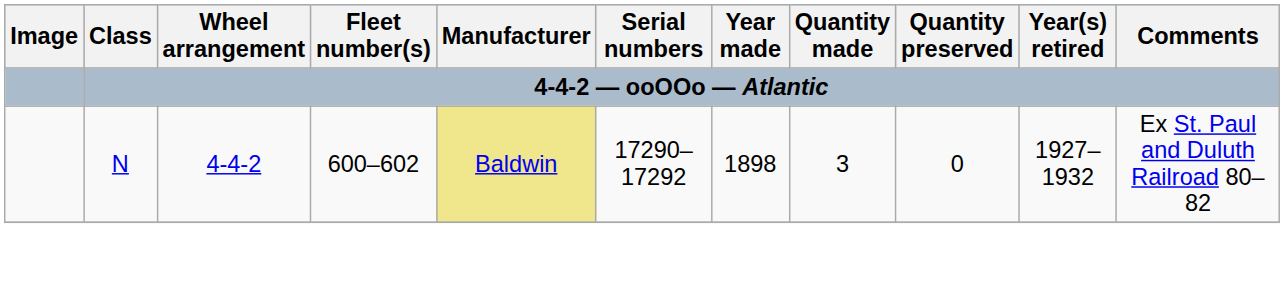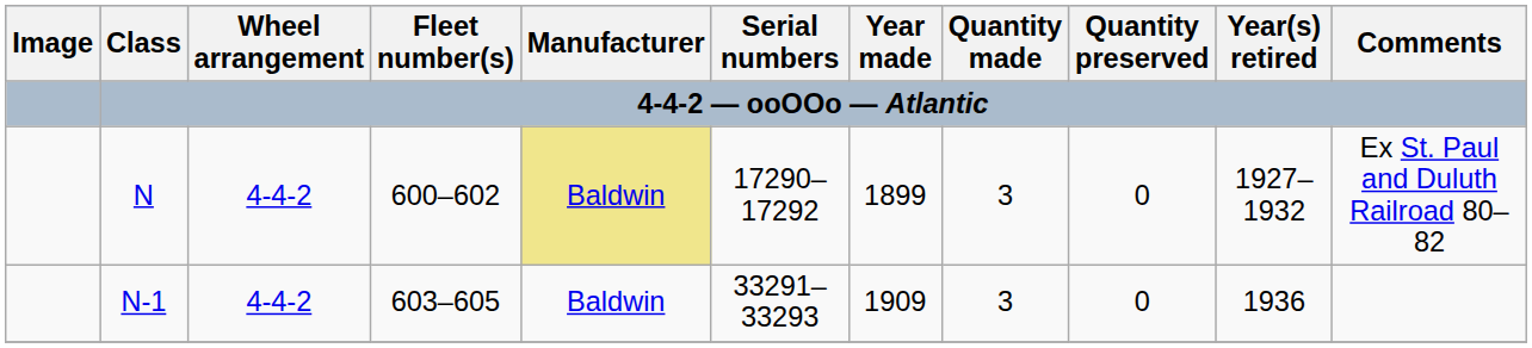N | Year made: 1898 -> 1899
+ row: N-1 | 4-4-2 | 603–605 | Baldwin | 33291–33293 | 1909 | 3 | 0 | 1936
